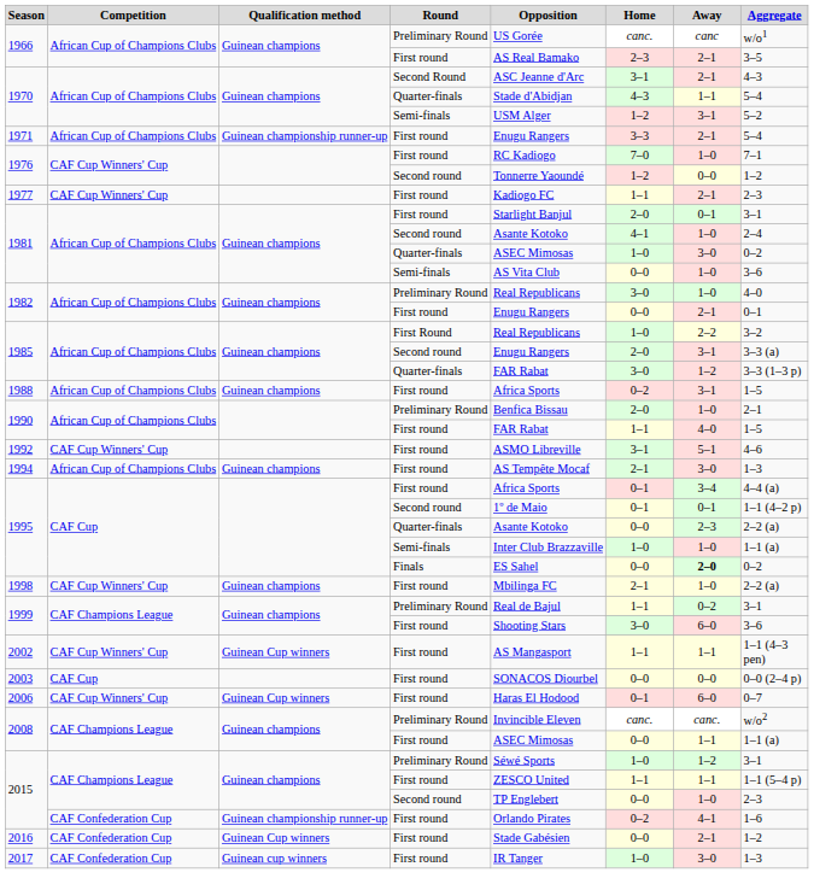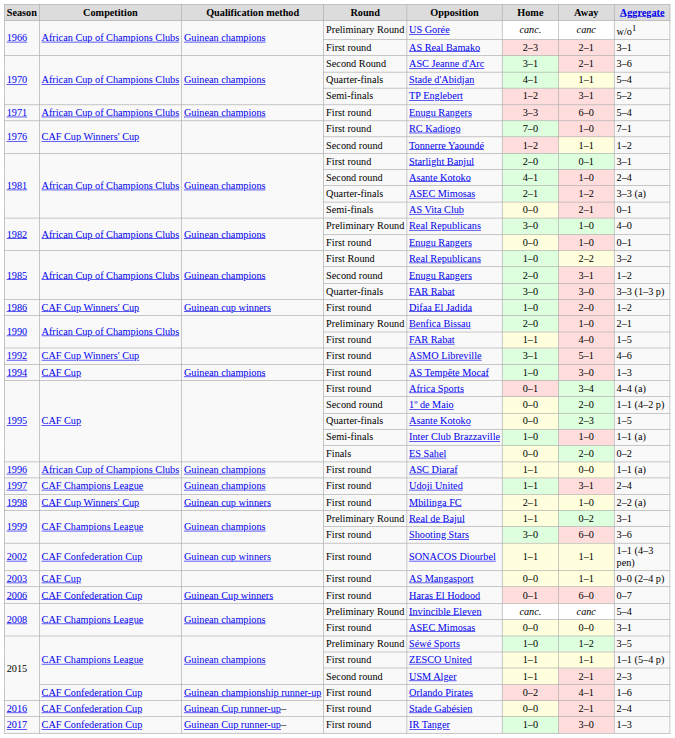1966 / First round | Aggregate: 3–5 -> 3–1
1970 / Second Round | Aggregate: 4–3 -> 3–6
1970 / Quarter-finals | Home: 4–3 -> 4–1
1970 / Semi-finals | Opposition: USM Alger -> TP Englebert
1971 | Qualification method: Guinean championship runner-up -> Guinean champions
1971 | Away: 2–1 -> 6–0
1976 / Second round | Away: 0–0 -> 1–1
- row: 1977 | CAF Cup Winners' Cup | First round | Kadiogo FC | 1–1 | 2–1 | 2–3
1981 / Quarter-finals | Home: 1–0 -> 2–1
1981 / Quarter-finals | Away: 3–0 -> 1–2
1981 / Quarter-finals | Aggregate: 0–2 -> 3–3 (a)
1981 / Semi-finals | Away: 1–0 -> 2–1
1981 / Semi-finals | Aggregate: 3–6 -> 0–1
1982 / First round | Away: 2–1 -> 1–0
1985 / Second round | Aggregate: 3–3 (a) -> 1–2
1985 / Quarter-finals | Away: 1–2 -> 3–0
+ row: 1986 | CAF Cup Winners' Cup | Guinean cup winners | First round | Difaa El Jadida | 1–0 | 2–0 | 1–2
- row: 1988 | African Cup of Champions Clubs | Guinean champions | First round | Africa Sports | 0–2 | 3–1 | 1–5
1994 | Competition: African Cup of Champions Clubs -> CAF Cup
1994 | Home: 2–1 -> 1–0
1995 / Second round | Home: 0–1 -> 0–0
1995 / Second round | Away: 0–1 -> 2–0
1995 / Quarter-finals | Aggregate: 2–2 (a) -> 1–5
1995 / Finals | Away: bold -> normal
+ row: 1996 | African Cup of Champions Clubs | Guinean champions | First round | ASC Diaraf | 1–1 | 0–0 | 1–1 (a)
+ row: 1997 | CAF Champions League | Guinean champions | First round | Udoji United | 1–1 | 3–1 | 2–4
1998 | Qualification method: Guinean champions -> Guinean cup winners
2002 | Competition: CAF Cup Winners' Cup -> CAF Confederation Cup
2002 | Qualification method: Guinean Cup winners -> Guinean cup winners
2002 | Opposition: AS Mangasport -> SONACOS Diourbel
2003 | Opposition: SONACOS Diourbel -> AS Mangasport
2003 | Away: 0–0 -> 1–1
2006 | Competition: CAF Cup Winners' Cup -> CAF Confederation Cup
2008 / Preliminary Round | Away: canc. -> canc
2008 / Preliminary Round | Aggregate: w/o2 -> 5–4
2008 / First round | Away: 1–1 -> 0–0
2008 / First round | Aggregate: 1–1 (a) -> 3–1
2015 / Preliminary Round | Aggregate: 3–1 -> 3–5
2015 / Second round | Opposition: TP Englebert -> USM Alger
2015 / Second round | Home: 0–0 -> 1–1
2015 / Second round | Away: 1–0 -> 2–1
2016 | Qualification method: Guinean Cup winners -> Guinean Cup runner-up–
2016 | Aggregate: 1–2 -> 2–4
2017 | Qualification method: Guinean cup winners -> Guinean Cup runner-up–
